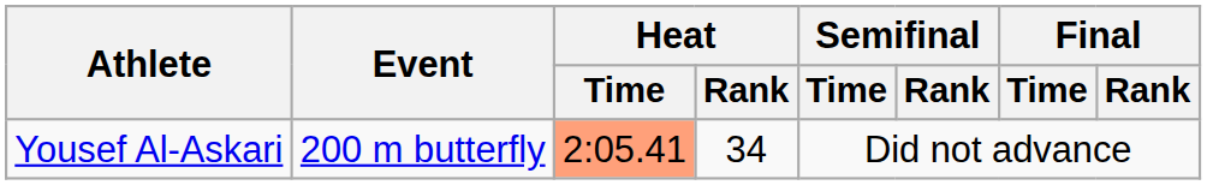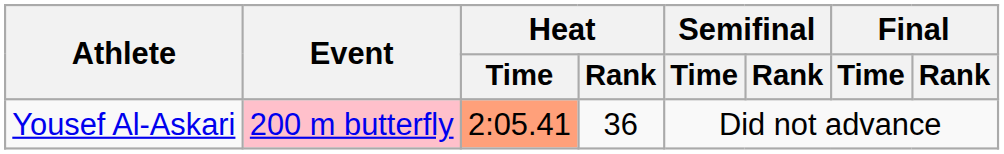Yousef Al-Askari | Event: no background -> pink background
Yousef Al-Askari | Heat / Rank: 34 -> 36
